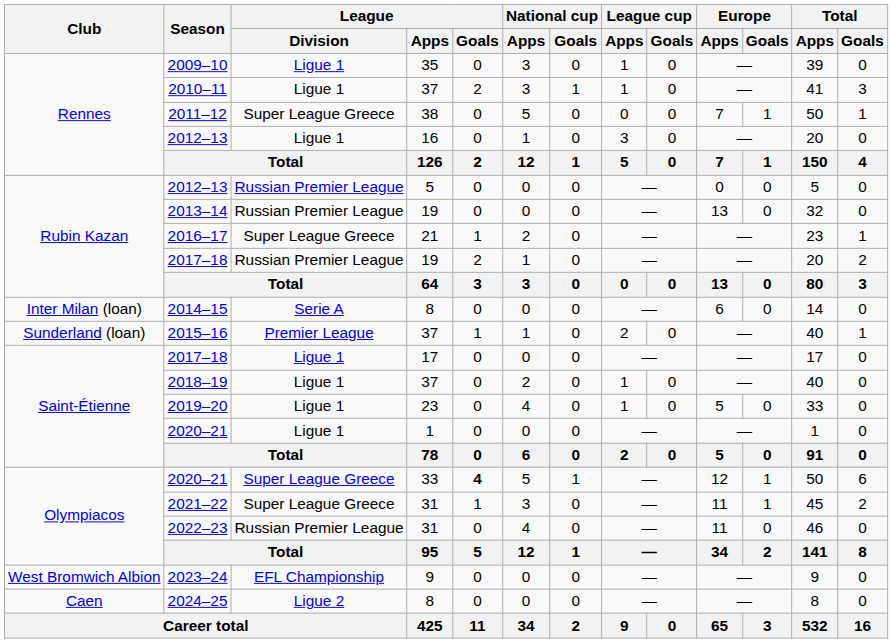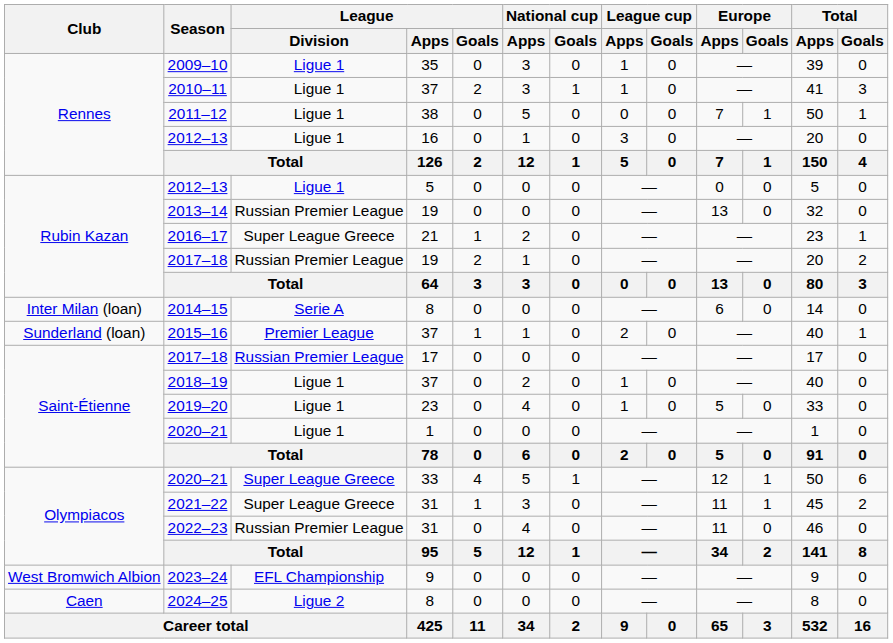2011–12 | League / Division: Super League Greece -> Ligue 1
2012–13 / 5 | League / Division: Russian Premier League -> Ligue 1
2017–18 / 17 | League / Division: Ligue 1 -> Russian Premier League
2020–21 / 33 | League / Goals: bold -> normal
